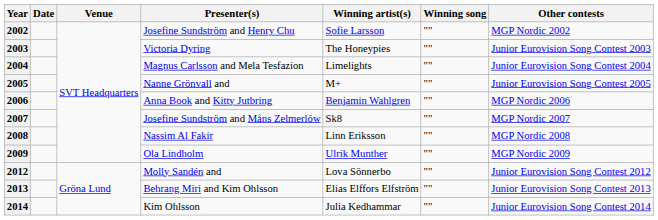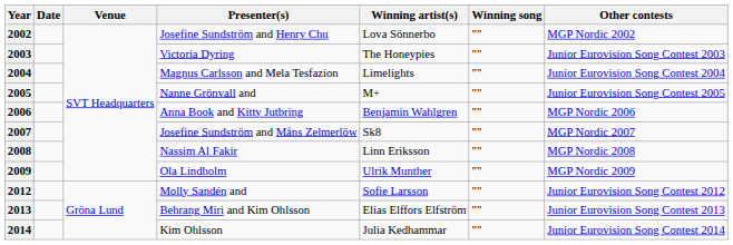2002 | Winning artist(s): Sofie Larsson -> Lova Sönnerbo
2012 | Winning artist(s): Lova Sönnerbo -> Sofie Larsson
